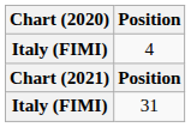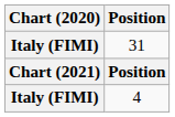rows swapped: 4 <-> 31
